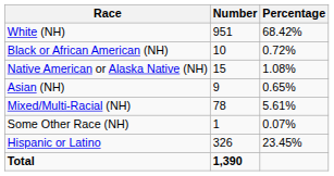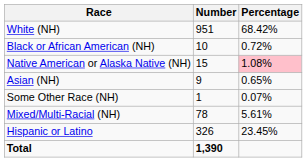Native American or Alaska Native (NH) | Percentage: no background -> pink background
rows swapped: Some Other Race (NH) <-> Mixed/Multi-Racial (NH)
